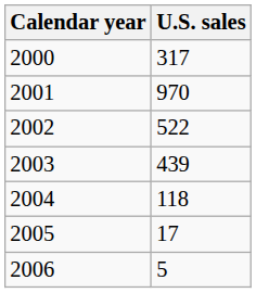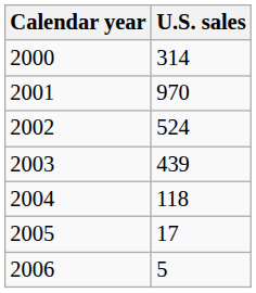2000 | U.S. sales: 317 -> 314
2002 | U.S. sales: 522 -> 524
